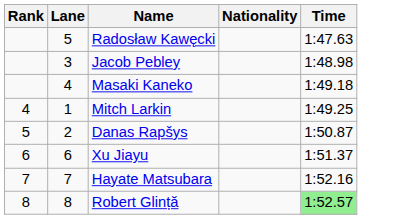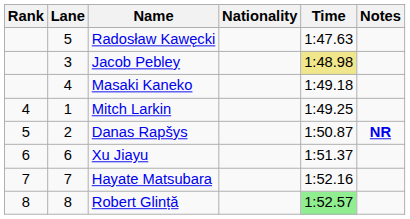+ column: Notes | NR
Jacob Pebley | Time: no background -> khaki background
